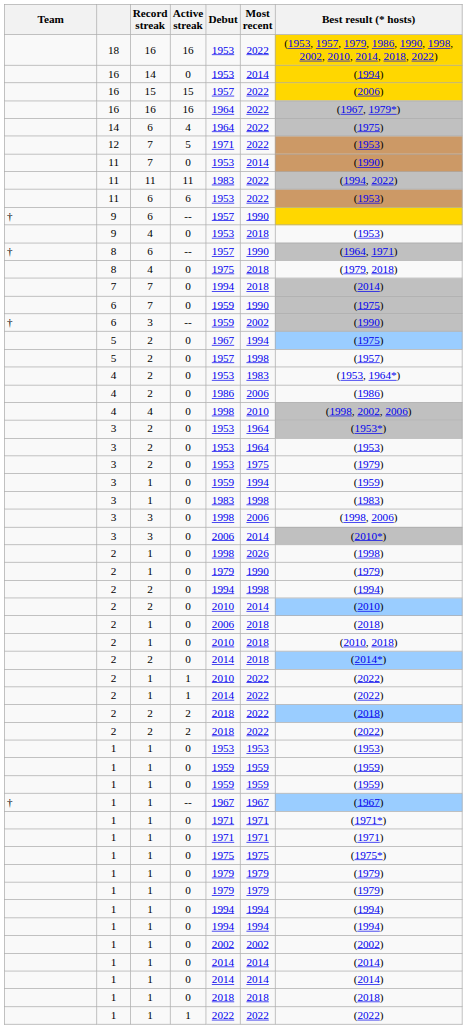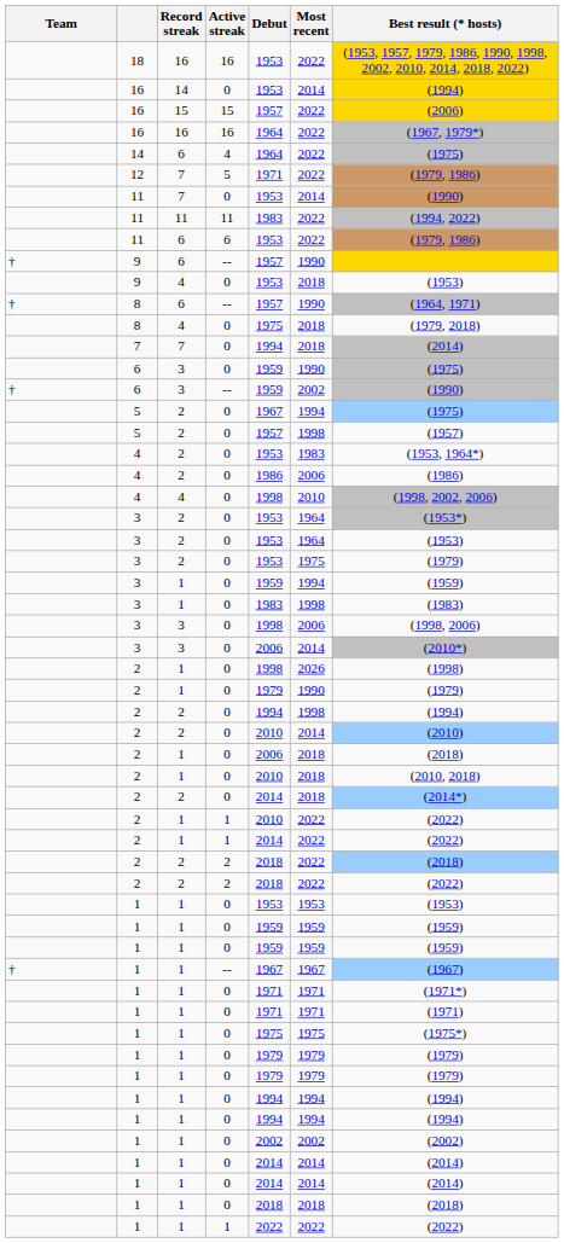12 | Best result (* hosts): (1953) -> (1979, 1986)
11 / 6 | Best result (* hosts): (1953) -> (1979, 1986)
6 / 0 | Record streak: 7 -> 3
